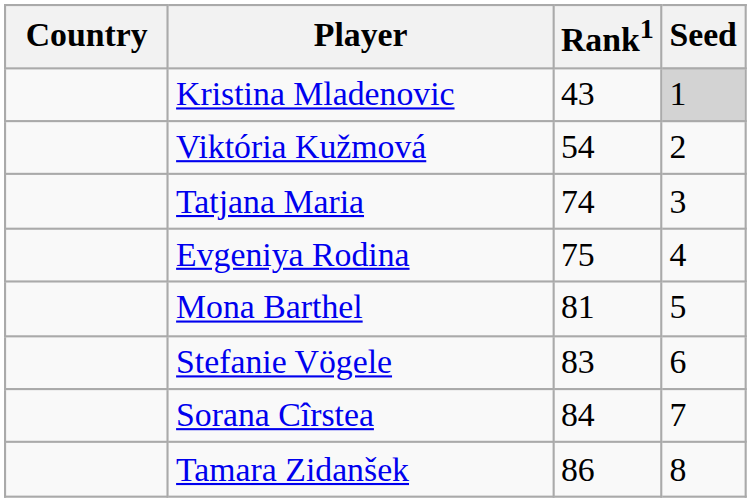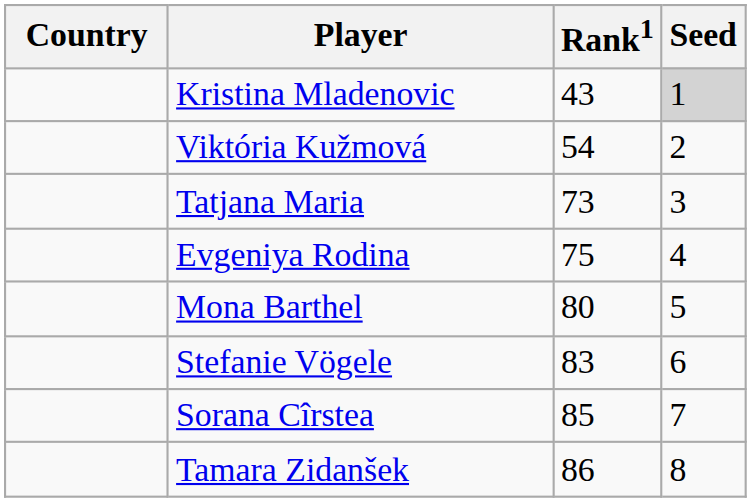Tatjana Maria | Rank1: 74 -> 73
Mona Barthel | Rank1: 81 -> 80
Sorana Cîrstea | Rank1: 84 -> 85
